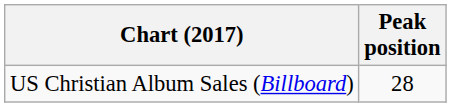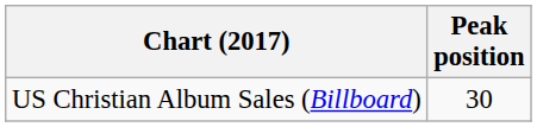US Christian Album Sales (Billboard) | Peak position: 28 -> 30
